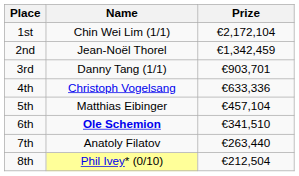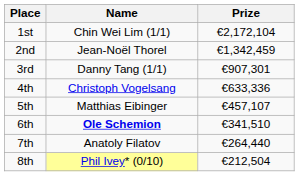3rd | Prize: €903,701 -> €907,301
5th | Prize: €457,104 -> €457,107
7th | Prize: €263,440 -> €264,440
